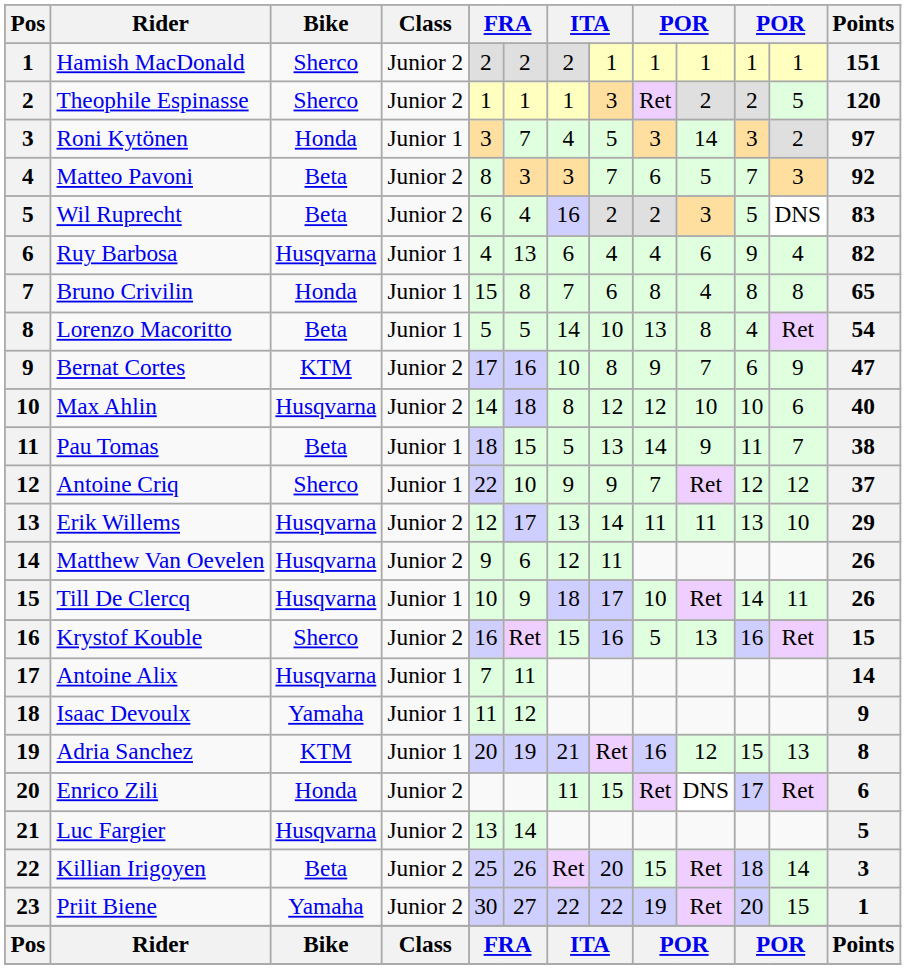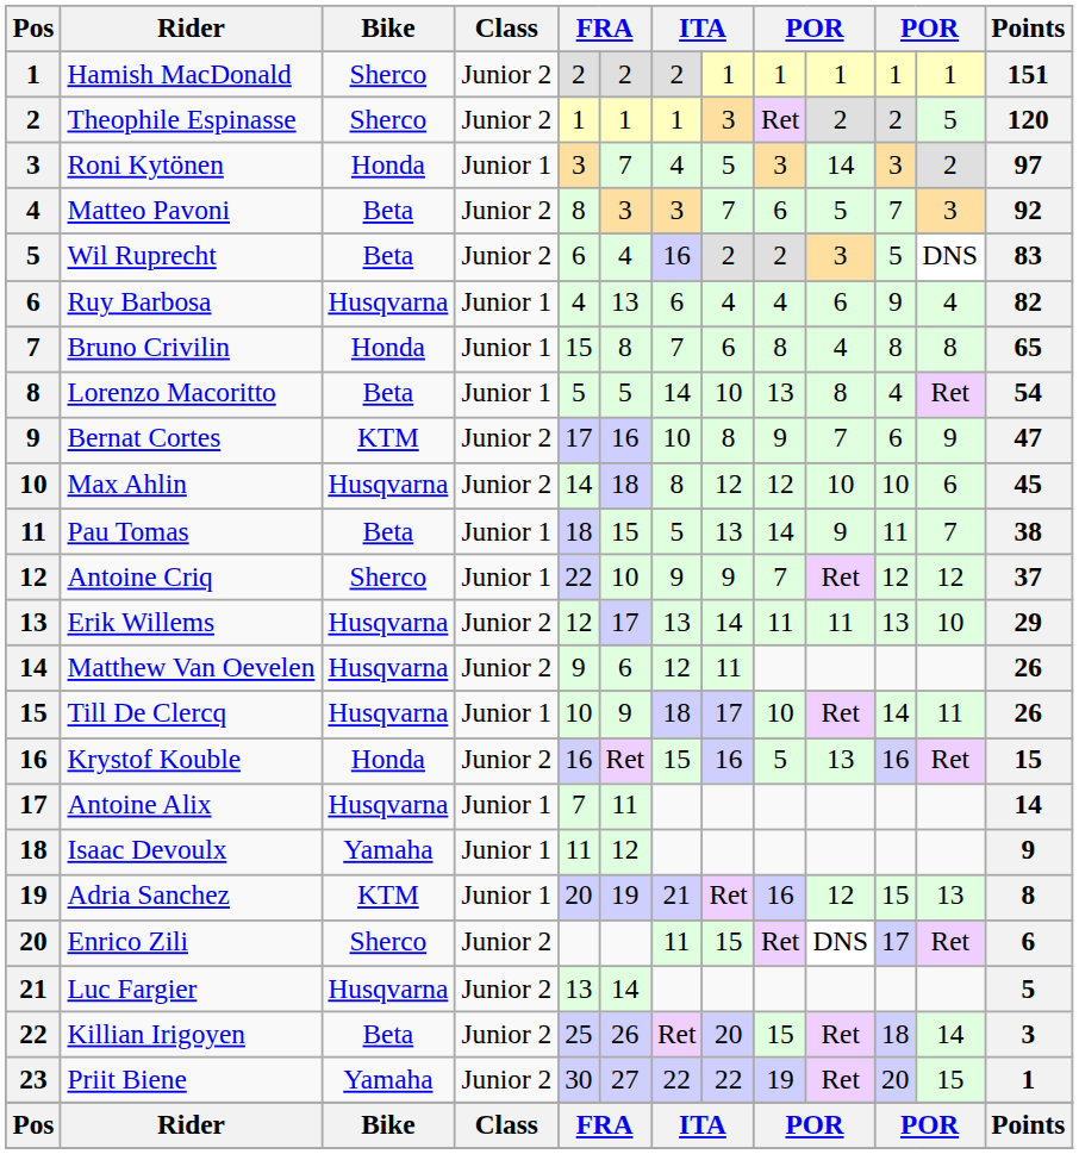Max Ahlin | Points: 40 -> 45
Krystof Kouble | Bike: Sherco -> Honda
Enrico Zili | Bike: Honda -> Sherco
